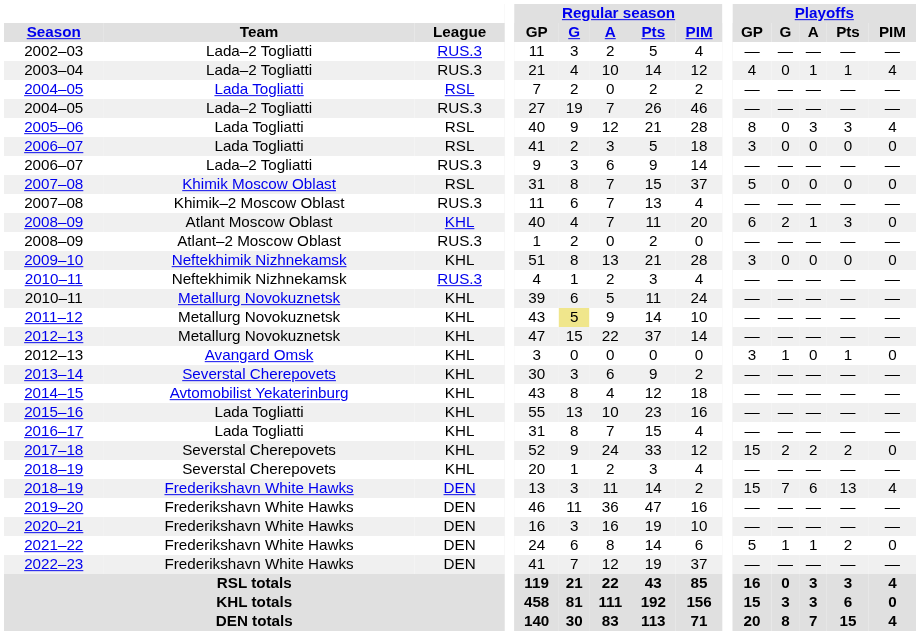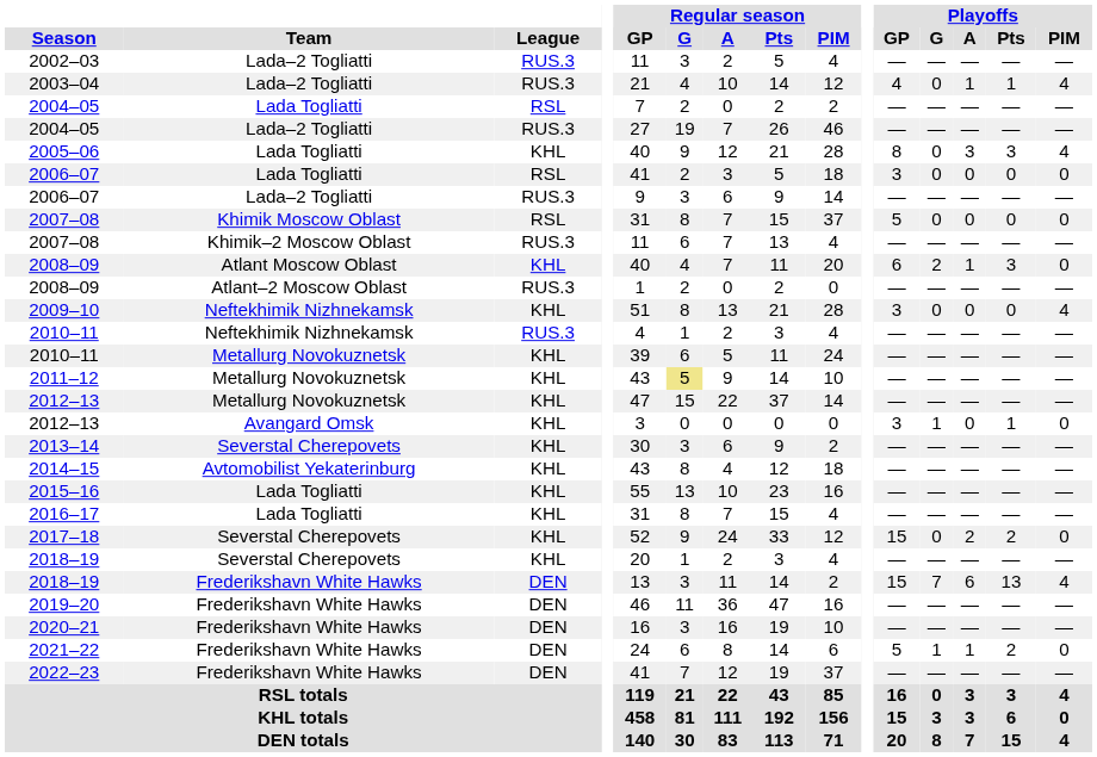2005–06 | League: RSL -> KHL
2009–10 | Playoffs / PIM: 0 -> 4
2017–18 | Playoffs / G: 2 -> 0
